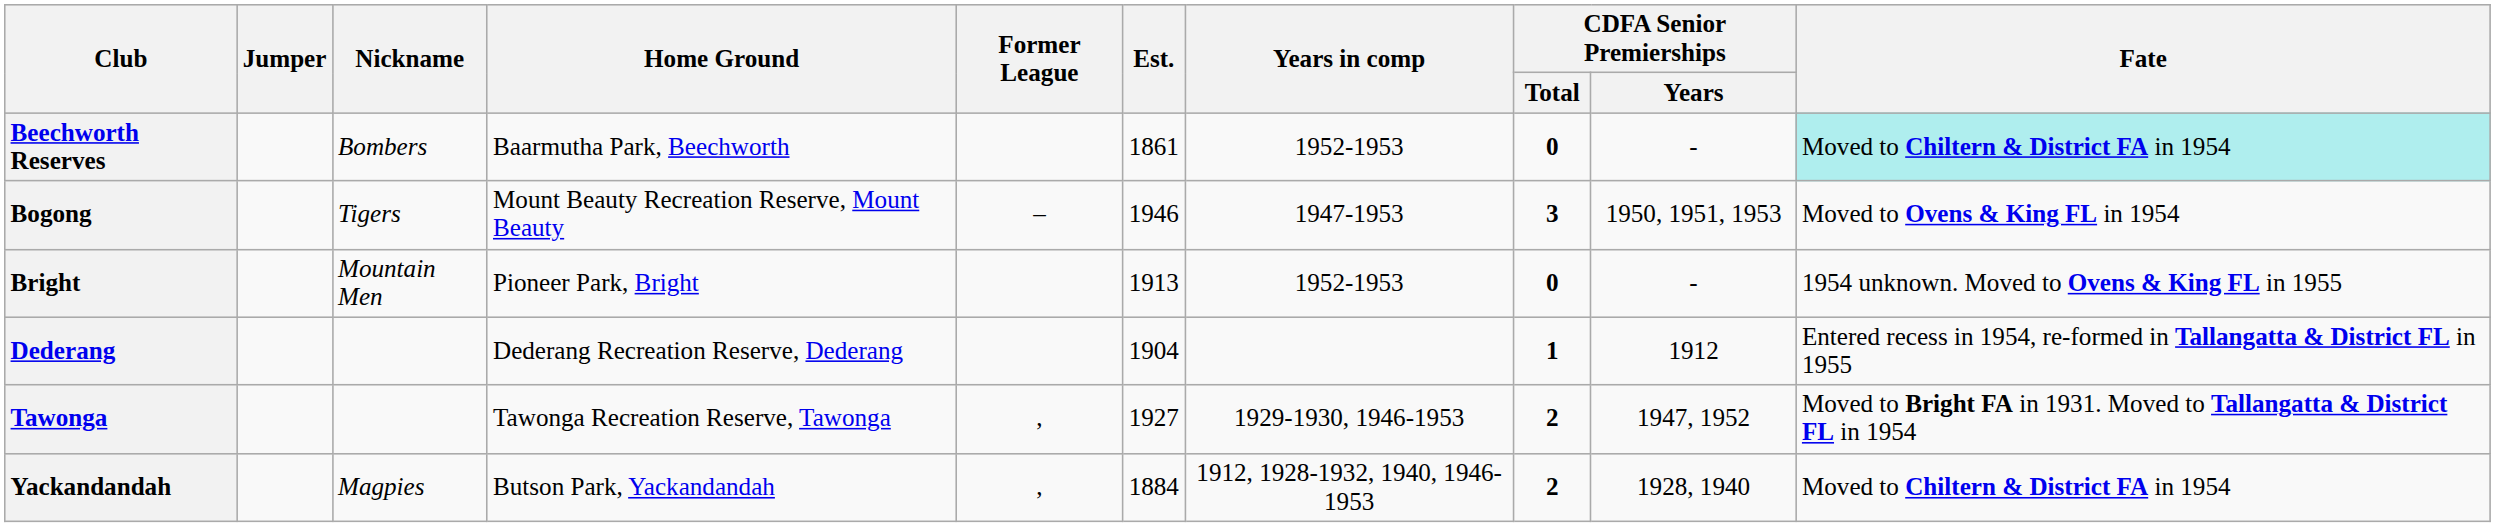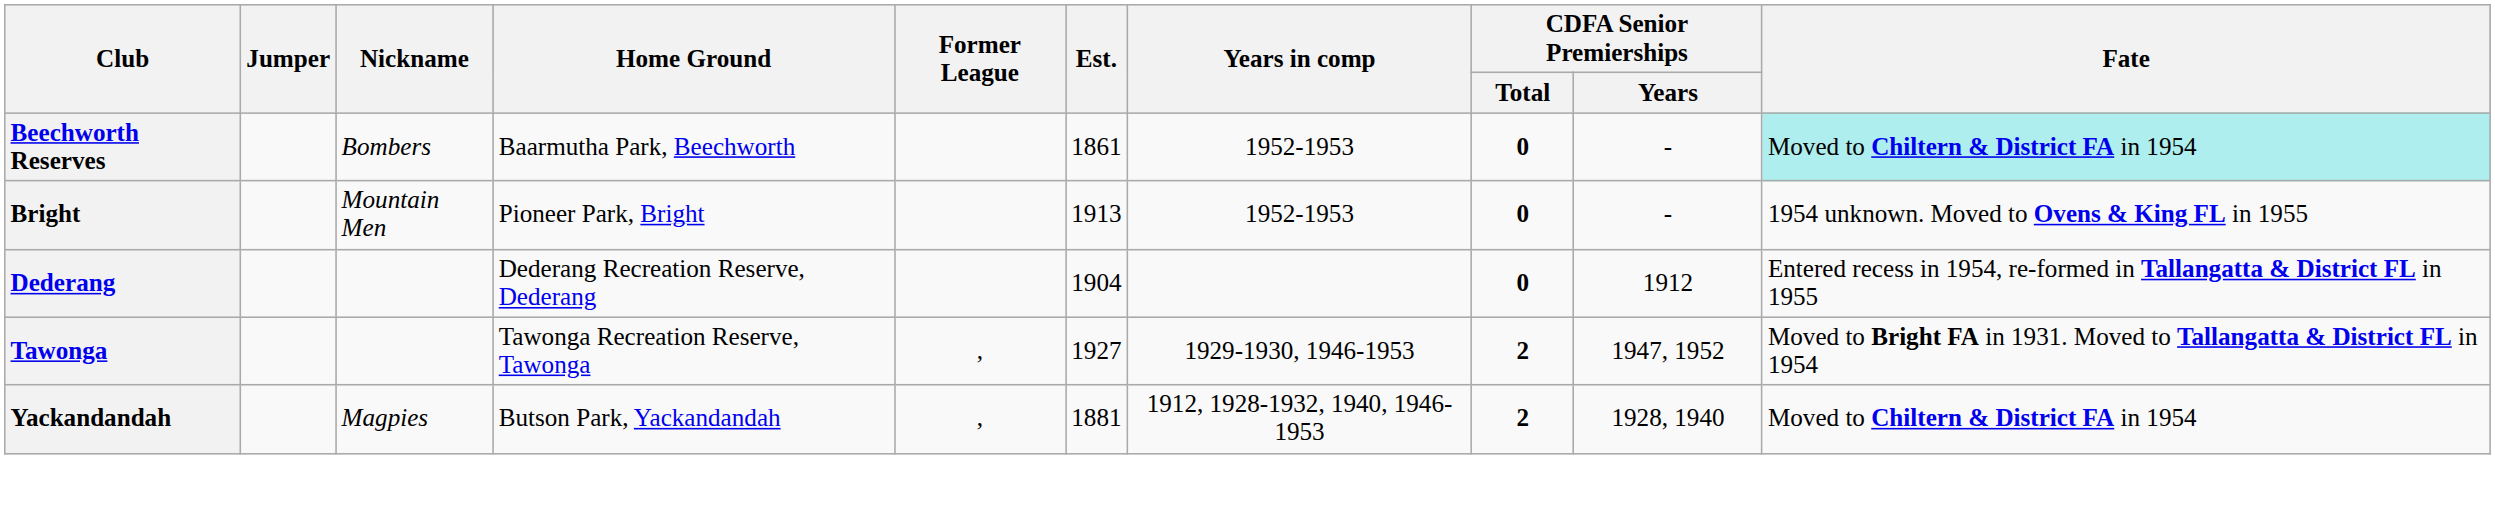- row: Bogong | Tigers | Mount Beauty Recreation Reserve, Mount Beauty | – | 1946 | 1947-1953 | 3 | 1950, 1951, 1953 | Moved to Ovens & King FL in 1954
Dederang | CDFA Senior Premierships / Total: 1 -> 0
Yackandandah | Est.: 1884 -> 1881
